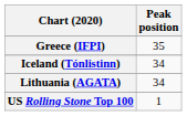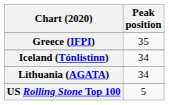US Rolling Stone Top 100 | Peak position: 1 -> 5
